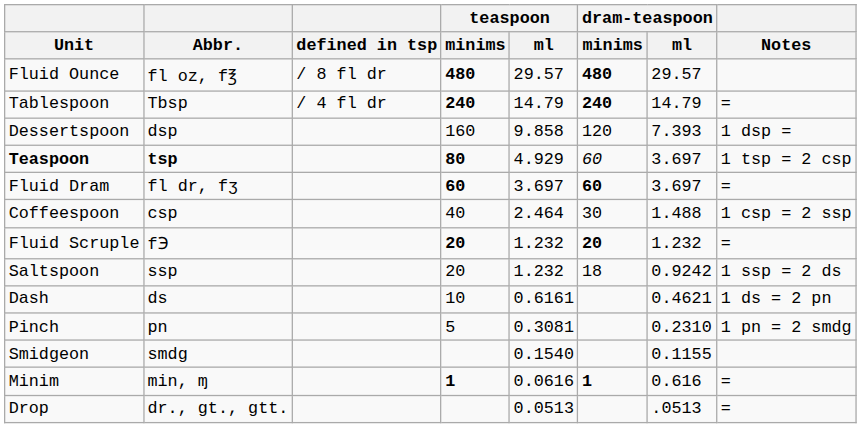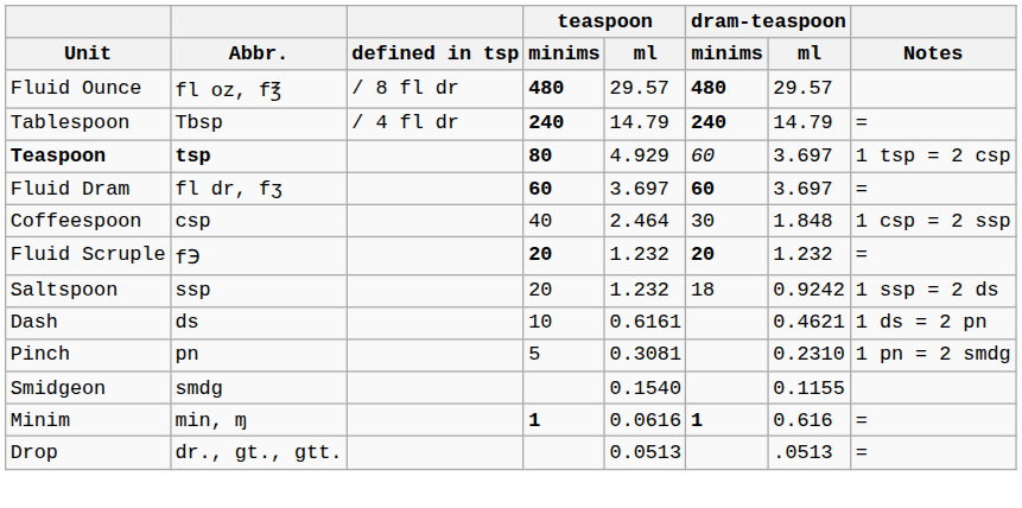- row: Dessertspoon | dsp | 160 | 9.858 | 120 | 7.393 | 1 dsp =
Coffeespoon | dram-teaspoon / ml: 1.488 -> 1.848
